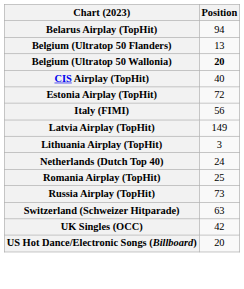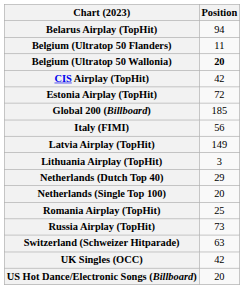Belgium (Ultratop 50 Flanders) | Position: 13 -> 11
CIS Airplay (TopHit) | Position: 40 -> 42
+ row: Global 200 (Billboard) | 185
Netherlands (Dutch Top 40) | Position: 24 -> 29
+ row: Netherlands (Single Top 100) | 20
